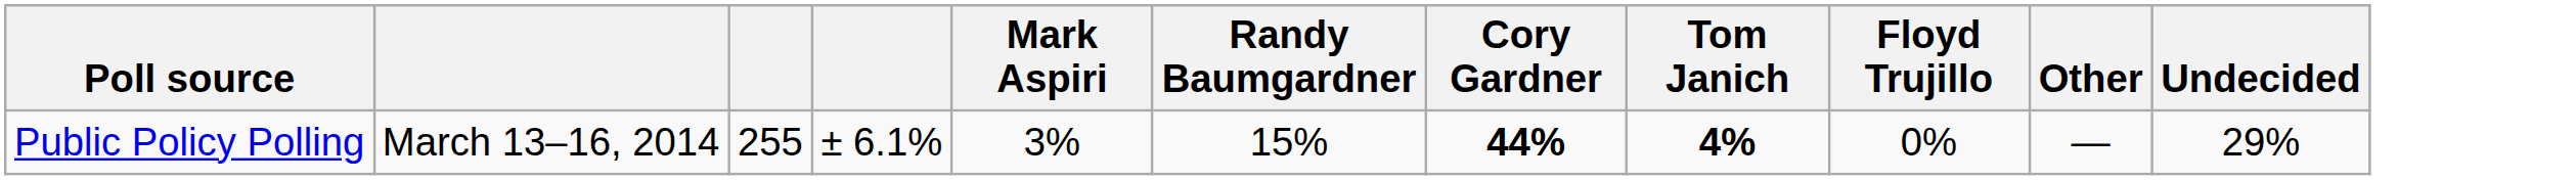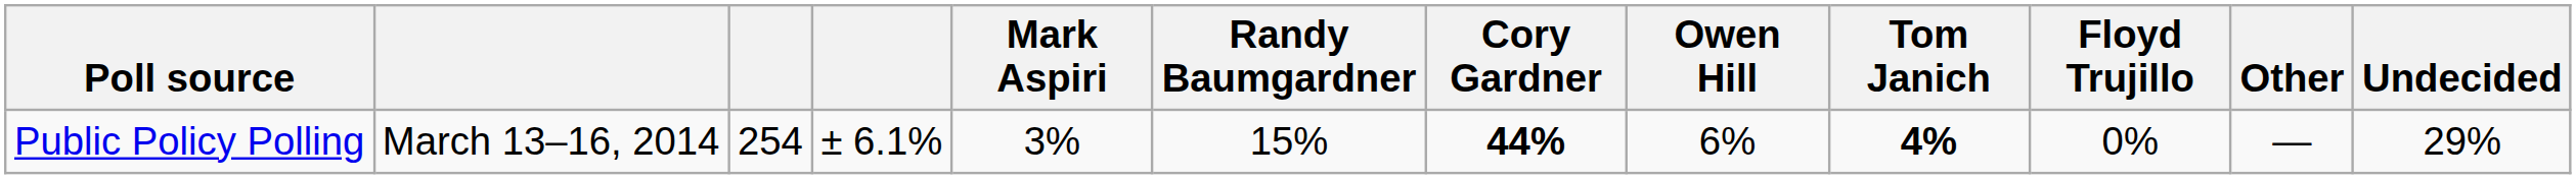+ column: Owen Hill | 6%
Public Policy Polling | column 3: 255 -> 254
